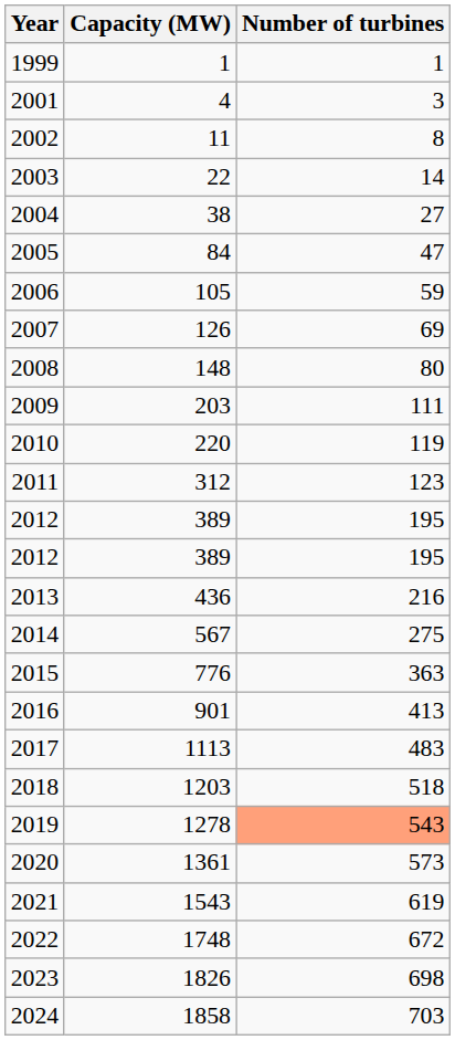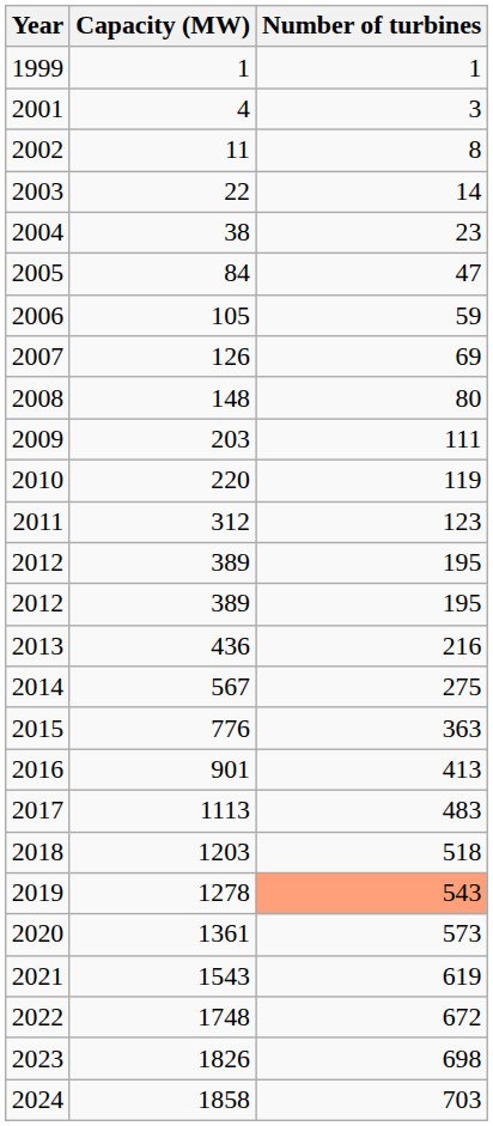2004 | Number of turbines: 27 -> 23
